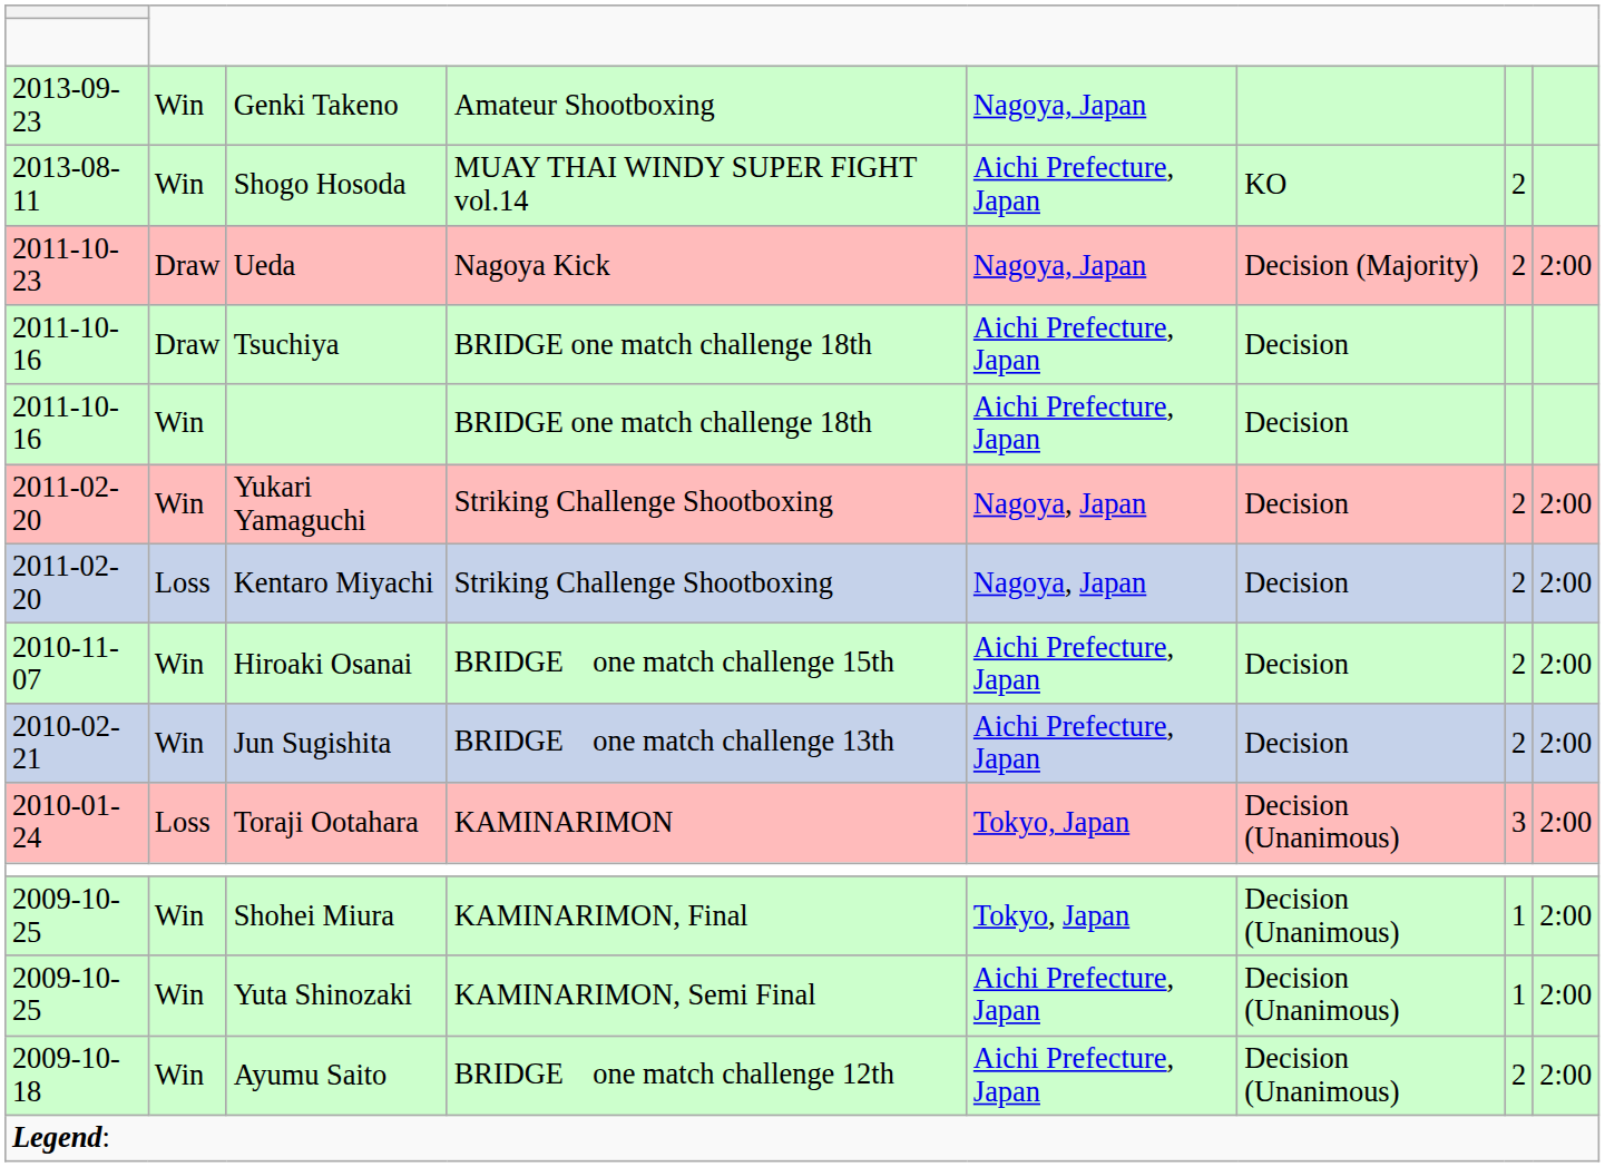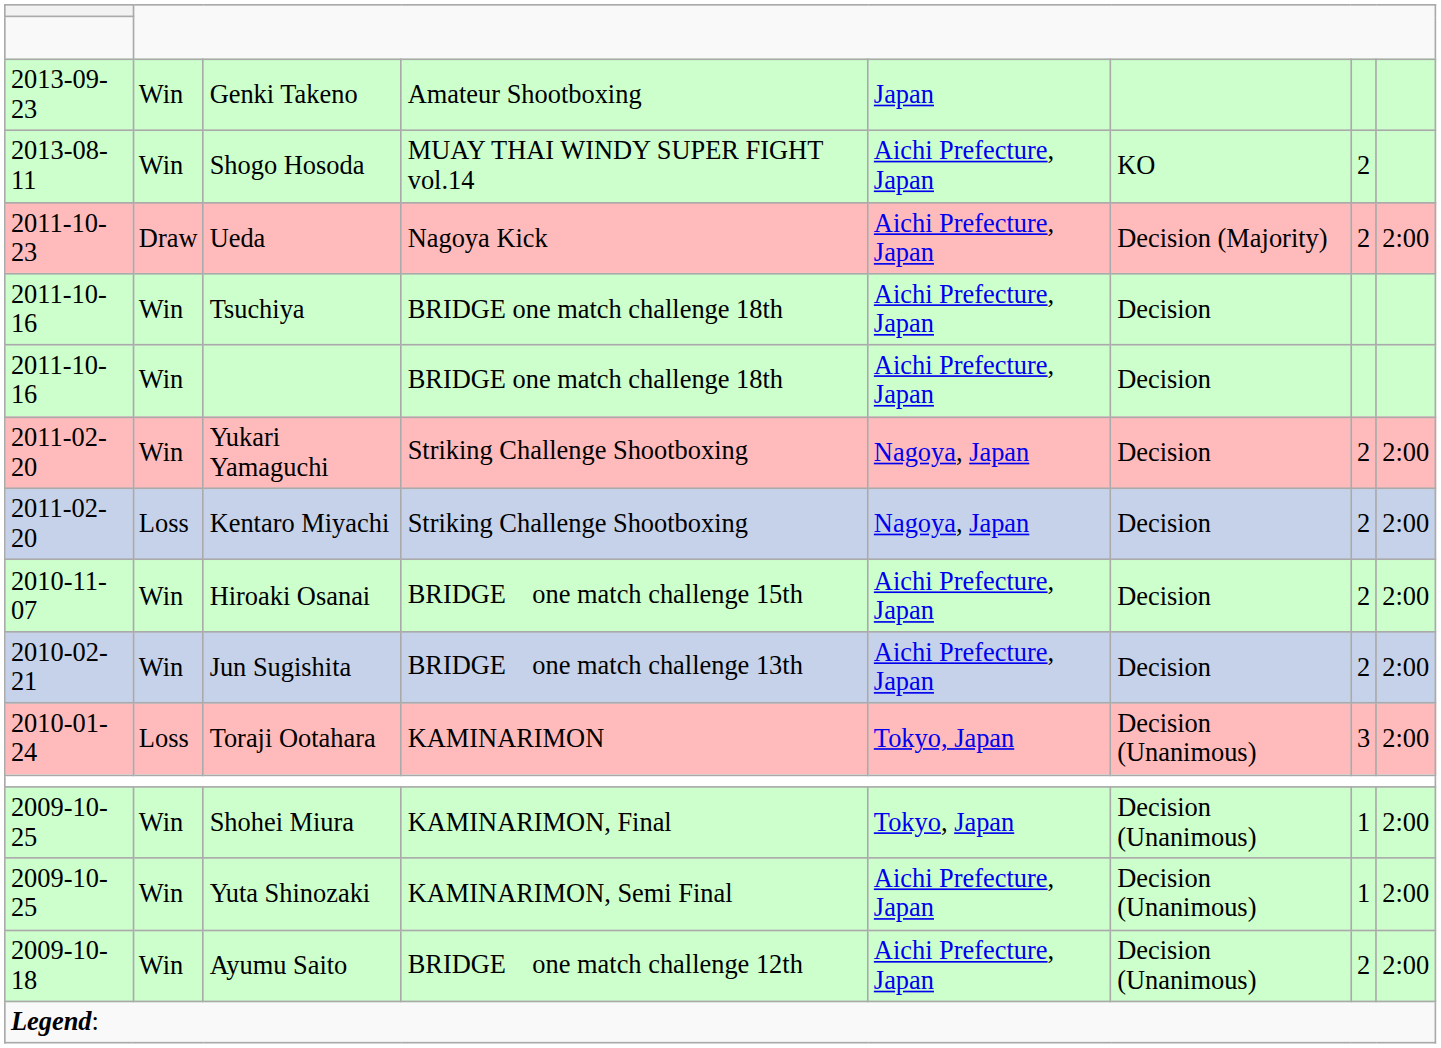Genki Takeno | column 5: Nagoya, Japan -> Japan
Ueda | column 5: Nagoya, Japan -> Aichi Prefecture, Japan
Tsuchiya | column 2: Draw -> Win
